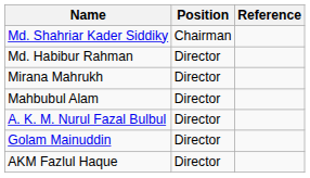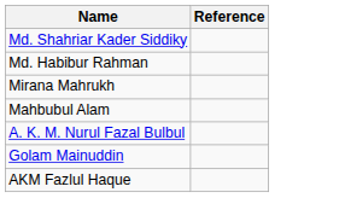- column: Position | Chairman | Director | Director | Director | Director | Director | Director
